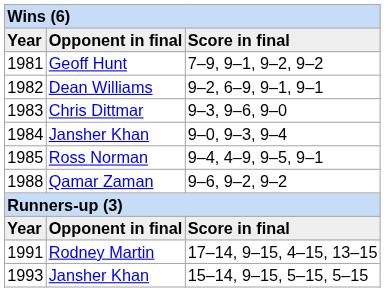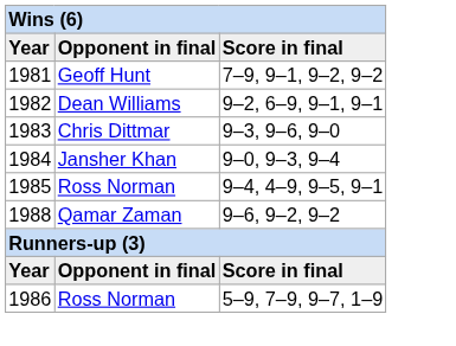+ row: 1986 | Ross Norman | 5–9, 7–9, 9–7, 1–9
- row: 1991 | Rodney Martin | 17–14, 9–15, 4–15, 13–15
- row: 1993 | Jansher Khan | 15–14, 9–15, 5–15, 5–15
